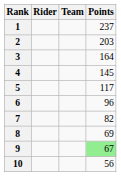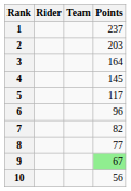8 | Points: 69 -> 77
